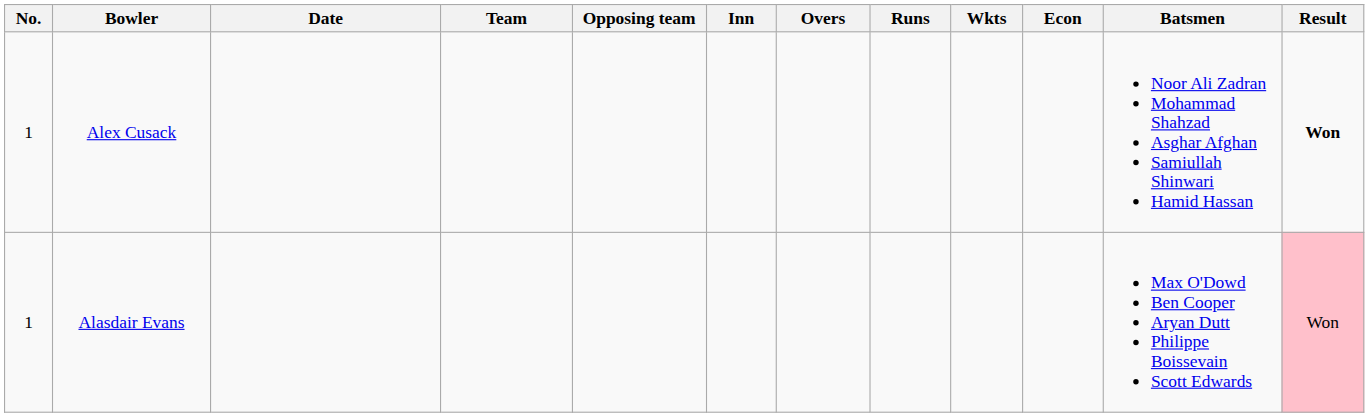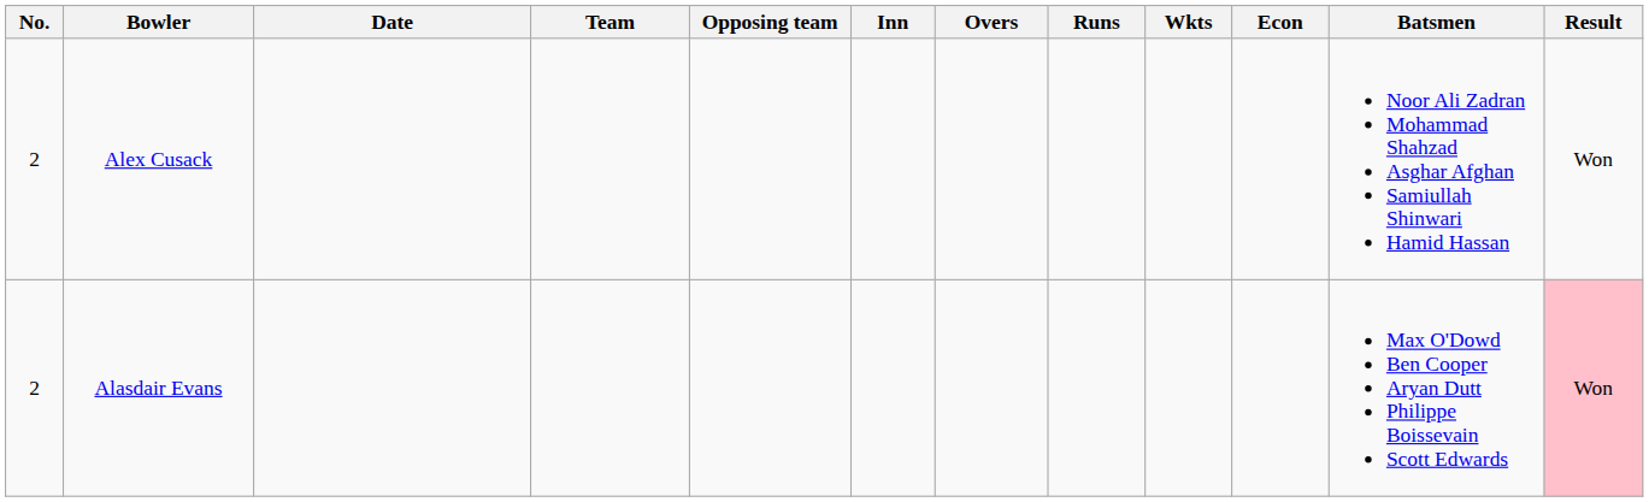Alex Cusack | No.: 1 -> 2
Alex Cusack | Result: bold -> normal
Alasdair Evans | No.: 1 -> 2
